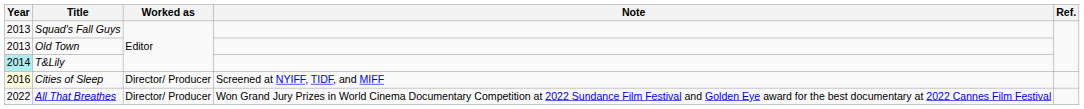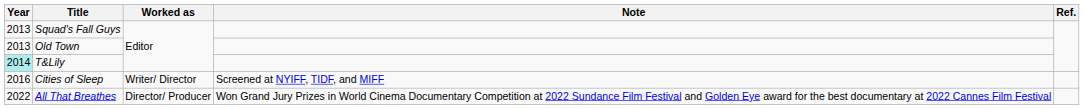Cities of Sleep | Year: lightyellow background -> no background
Cities of Sleep | Worked as: Director/ Producer -> Writer/ Director
